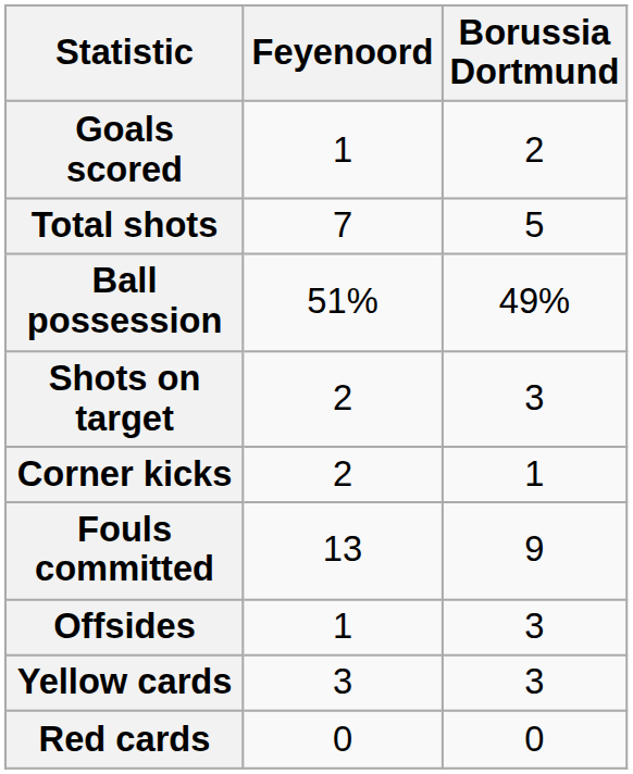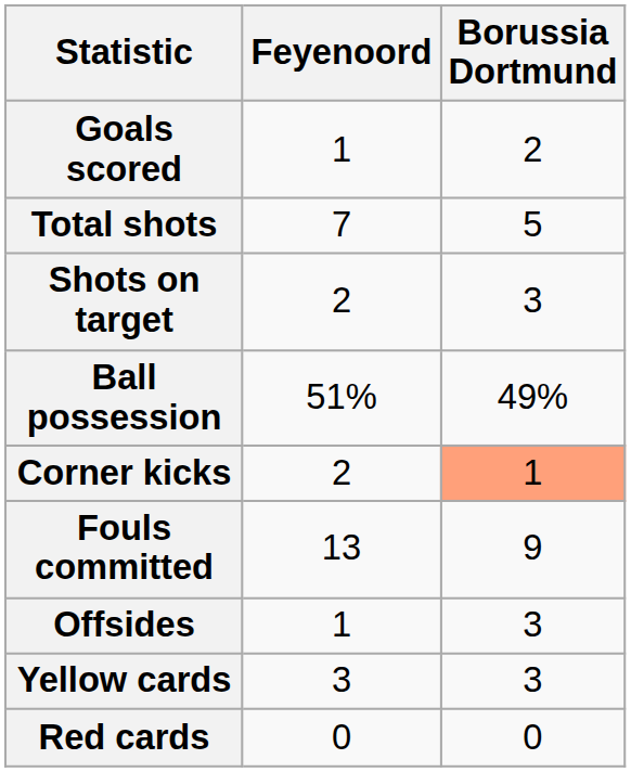rows swapped: Shots on target <-> Ball possession
Corner kicks | Borussia Dortmund: no background -> lightsalmon background
